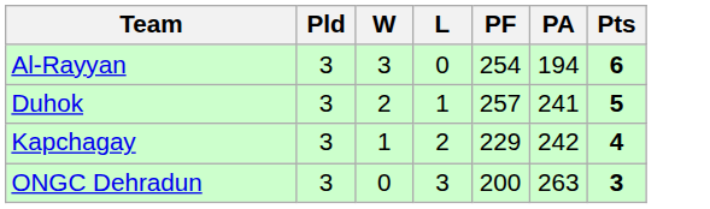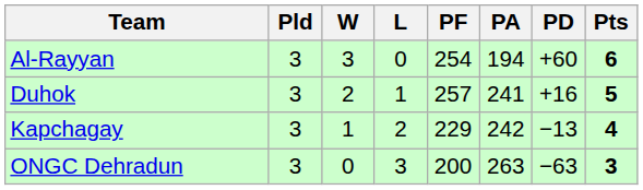+ column: PD | +60 | +16 | −13 | −63
